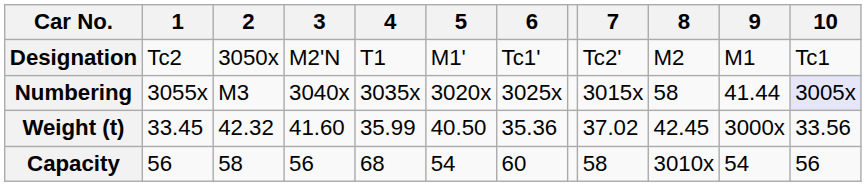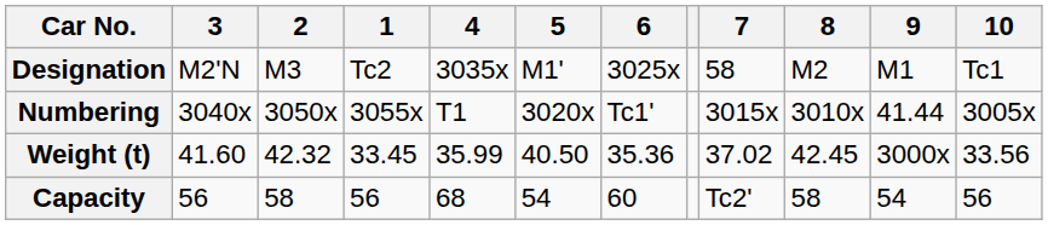columns swapped: 1 <-> 3
Designation | 2: 3050x -> M3
Designation | 4: T1 -> 3035x
Designation | 6: Tc1' -> 3025x
Designation | 7: Tc2' -> 58
Numbering | 2: M3 -> 3050x
Numbering | 4: 3035x -> T1
Numbering | 6: 3025x -> Tc1'
Numbering | 8: 58 -> 3010x
Numbering | 10: lavender background -> no background
Capacity | 7: 58 -> Tc2'
Capacity | 8: 3010x -> 58
